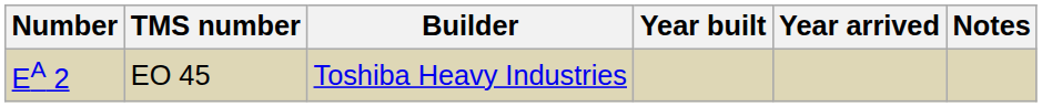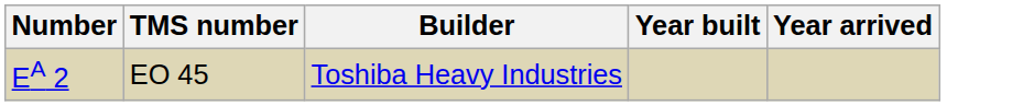- column: Notes
